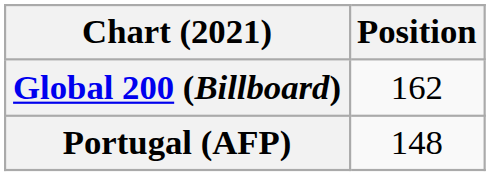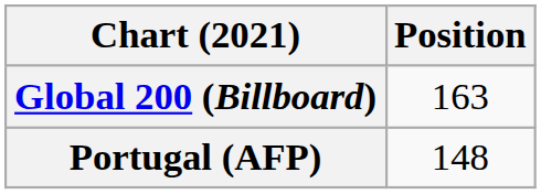Global 200 (Billboard) | Position: 162 -> 163
